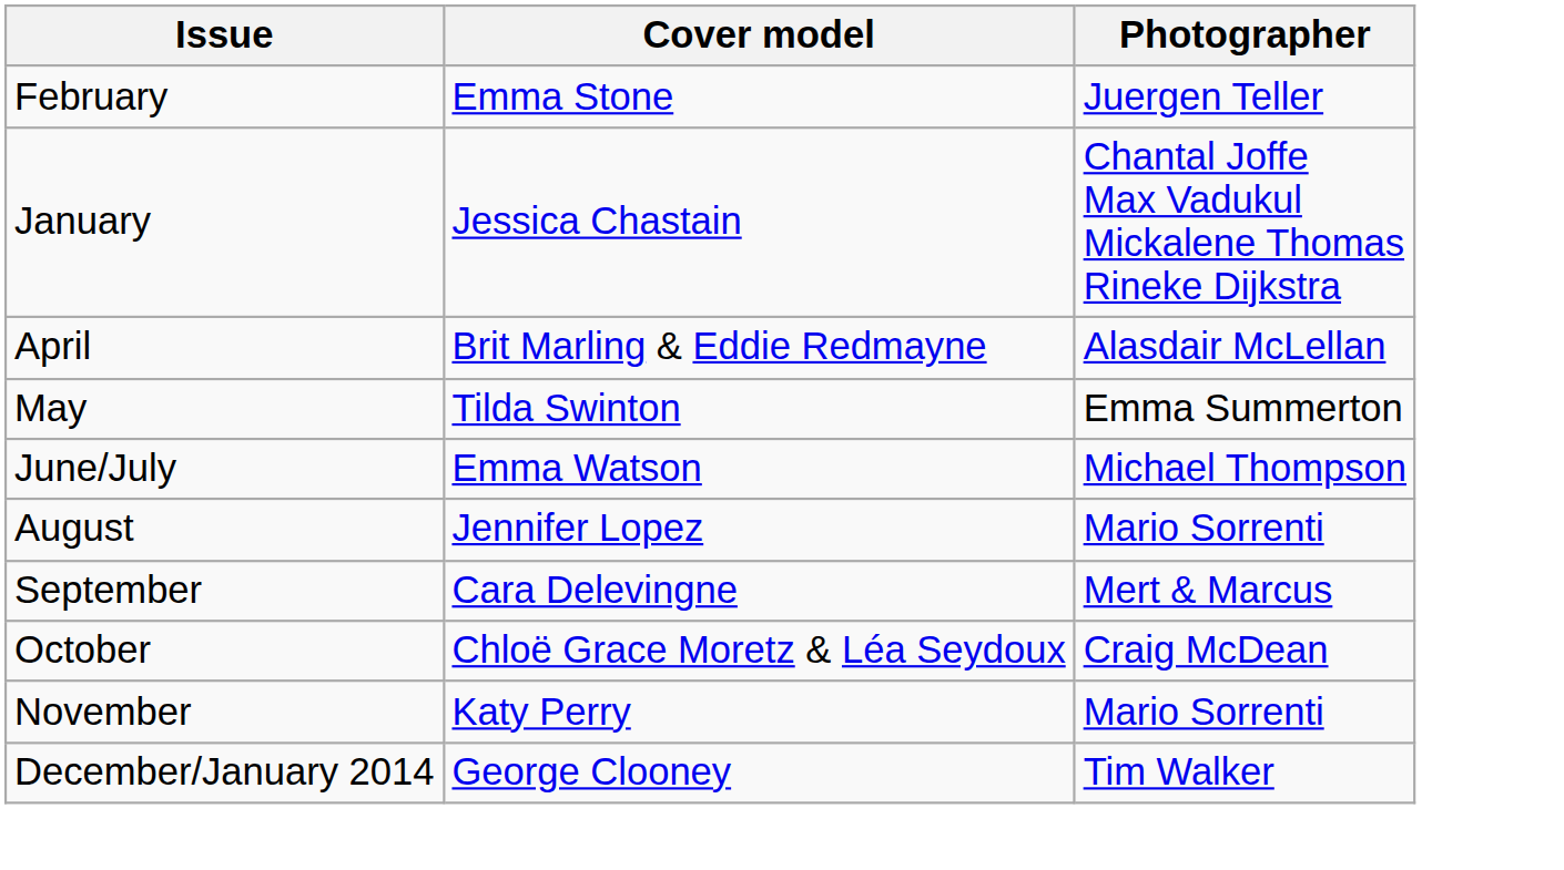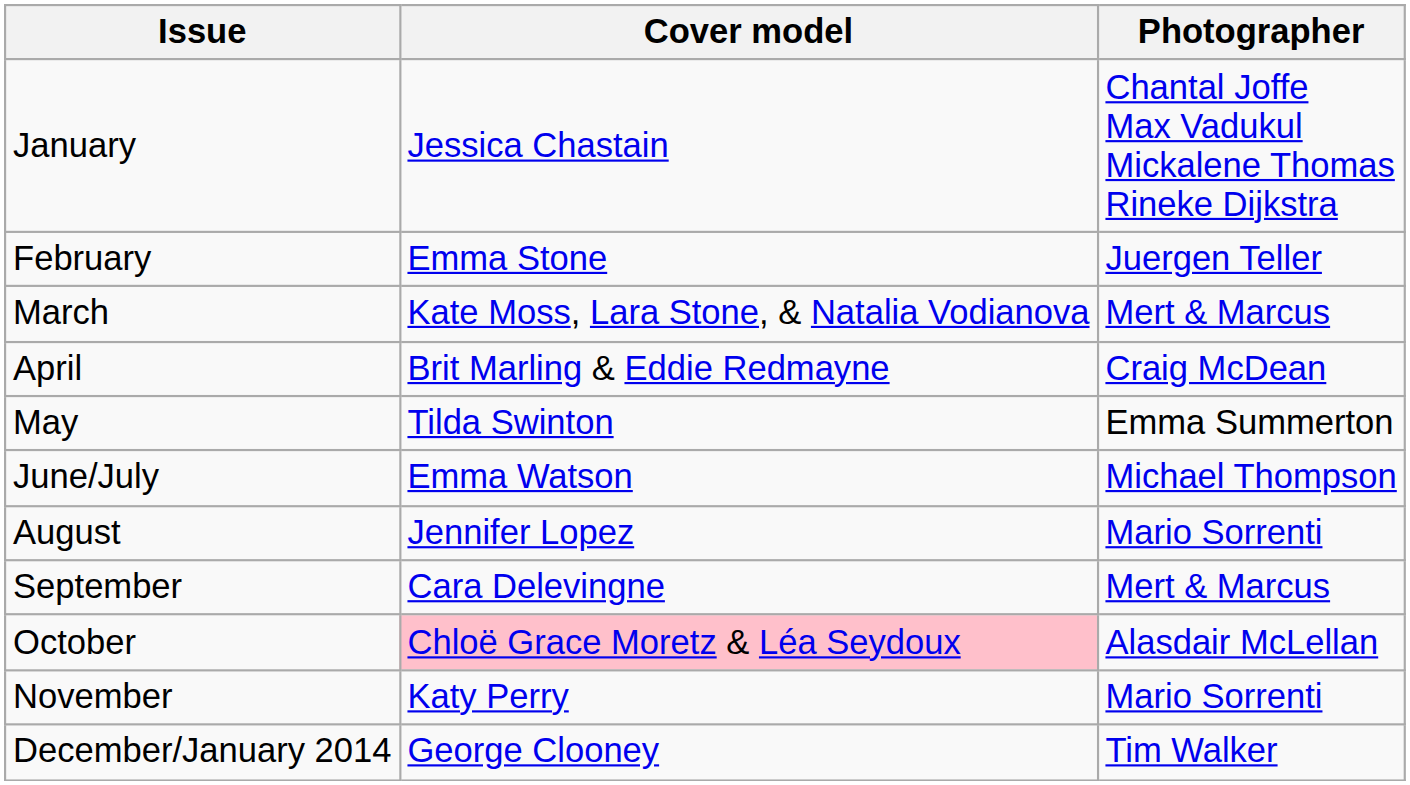rows swapped: January <-> February
+ row: March | Kate Moss, Lara Stone, & Natalia Vodianova | Mert & Marcus
April | Photographer: Alasdair McLellan -> Craig McDean
October | Cover model: no background -> pink background
October | Photographer: Craig McDean -> Alasdair McLellan
